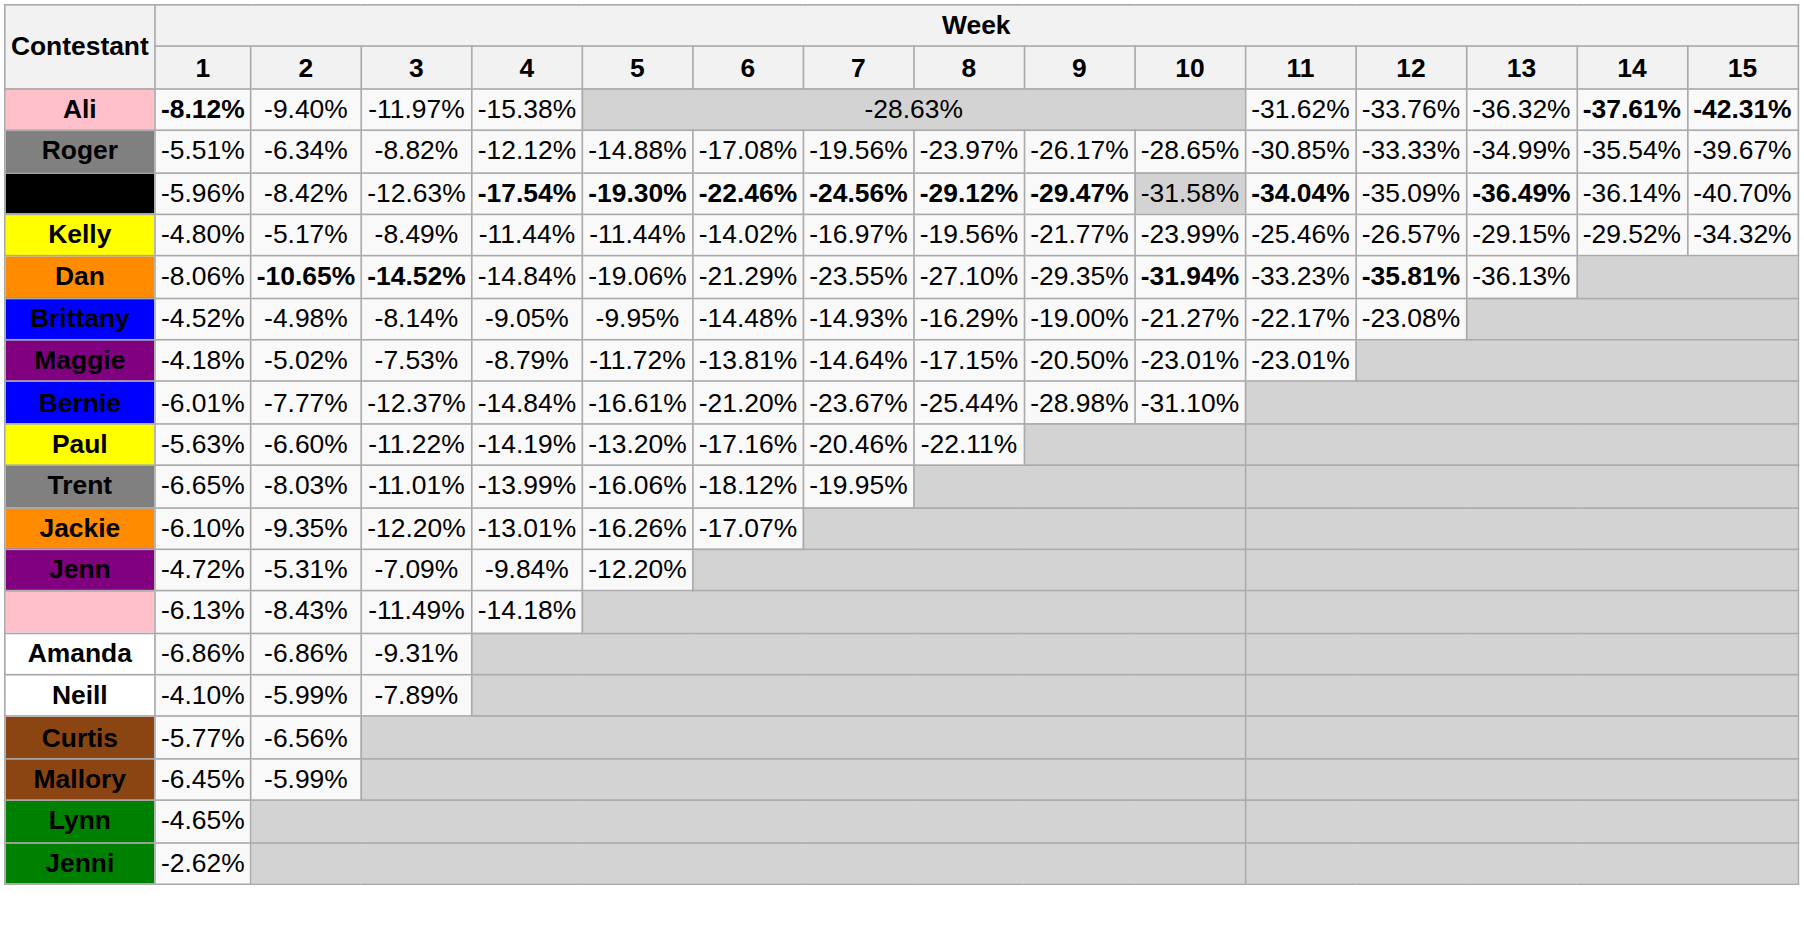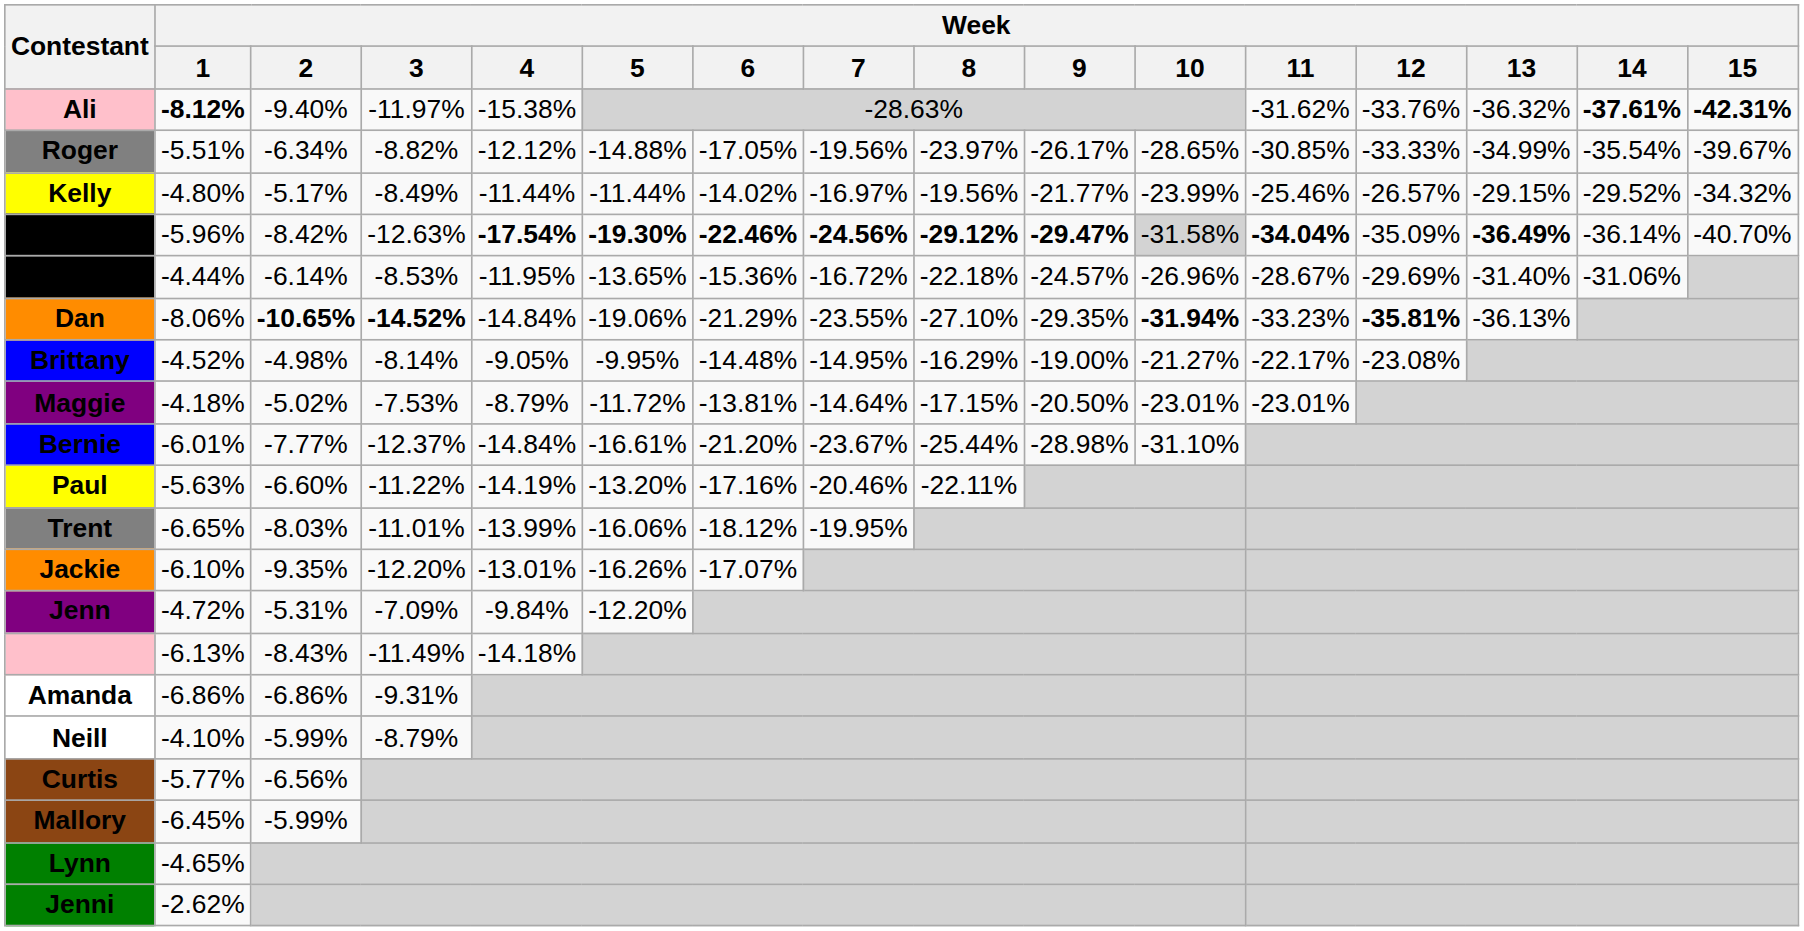Roger | Week / 6: -17.08% -> -17.05%
rows swapped: Kelly <-> Mark
+ row: Jay | -4.44% | -6.14% | -8.53% | -11.95% | -13.65% | -15.36% | -16.72% | -22.18% | -24.57% | -26.96% | -28.67% | -29.69% | -31.40% | -31.06%
Brittany | Week / 7: -14.93% -> -14.95%
Neill | Week / 3: -7.89% -> -8.79%
